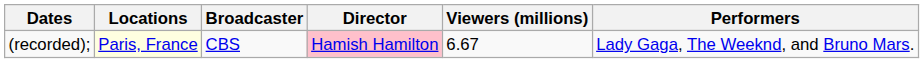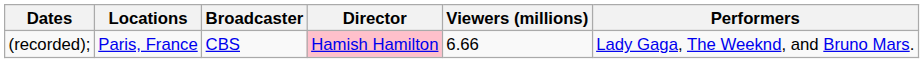(recorded); | Locations: lightyellow background -> no background
(recorded); | Viewers (millions): 6.67 -> 6.66
